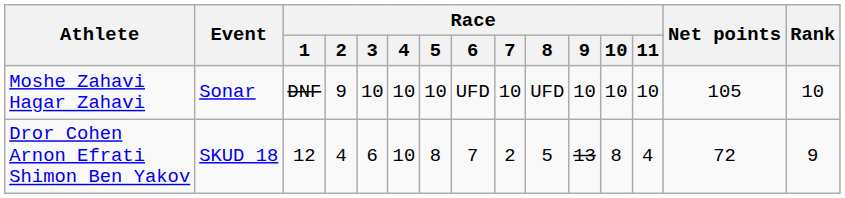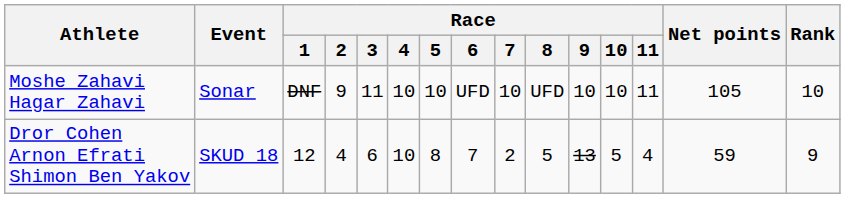Moshe Zahavi Hagar Zahavi | Race / 3: 10 -> 11
Moshe Zahavi Hagar Zahavi | Race / 11: 10 -> 11
Dror Cohen Arnon Efrati Shimon Ben Yakov | Race / 10: 8 -> 5
Dror Cohen Arnon Efrati Shimon Ben Yakov | Net points: 72 -> 59
